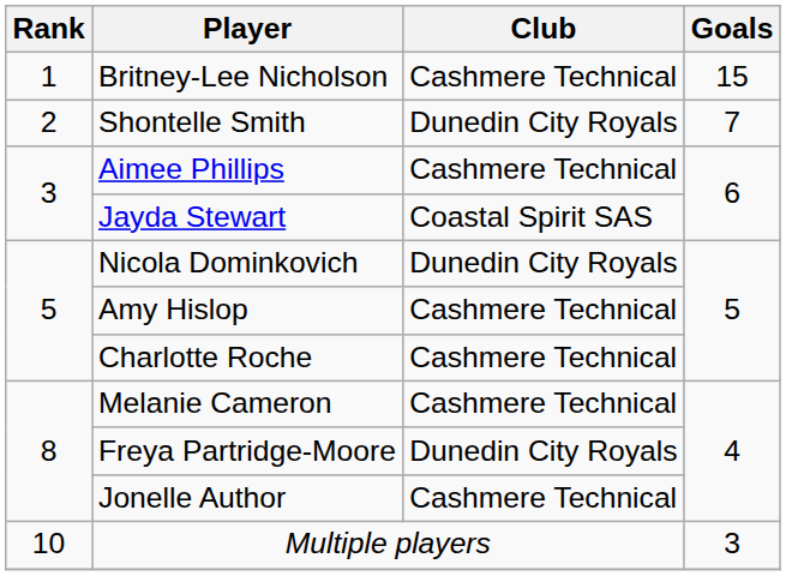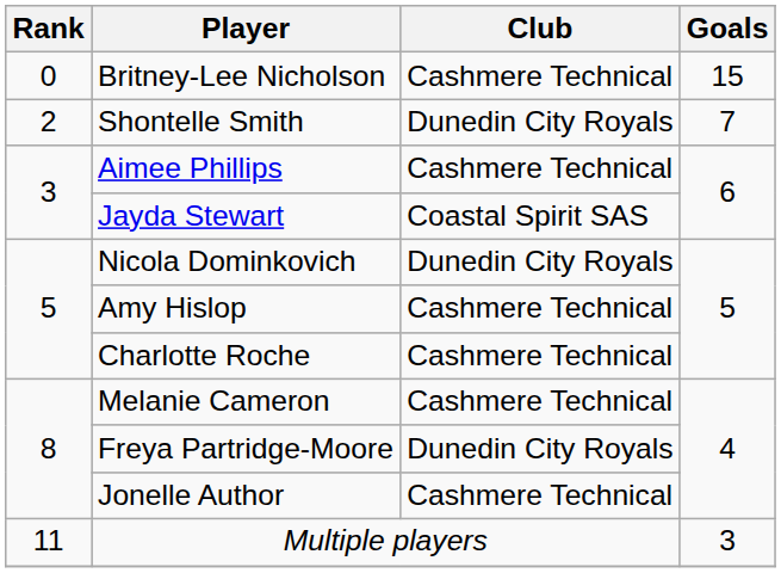Britney-Lee Nicholson | Rank: 1 -> 0
Multiple players | Rank: 10 -> 11
